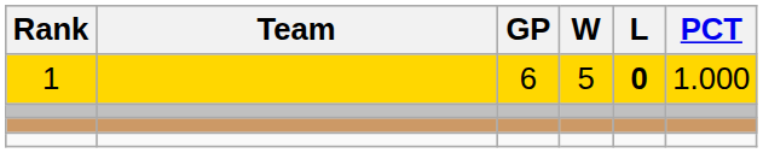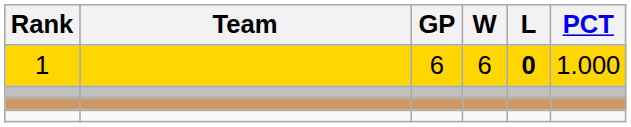1 | W: 5 -> 6
